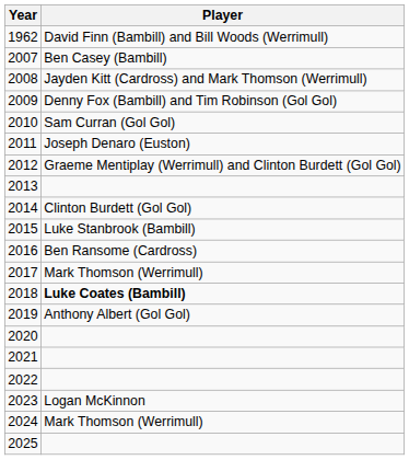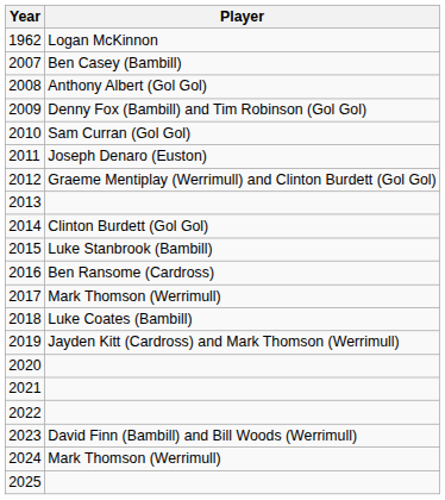1962 | Player: David Finn (Bambill) and Bill Woods (Werrimull) -> Logan McKinnon
2008 | Player: Jayden Kitt (Cardross) and Mark Thomson (Werrimull) -> Anthony Albert (Gol Gol)
2018 | Player: bold -> normal
2019 | Player: Anthony Albert (Gol Gol) -> Jayden Kitt (Cardross) and Mark Thomson (Werrimull)
2023 | Player: Logan McKinnon -> David Finn (Bambill) and Bill Woods (Werrimull)
